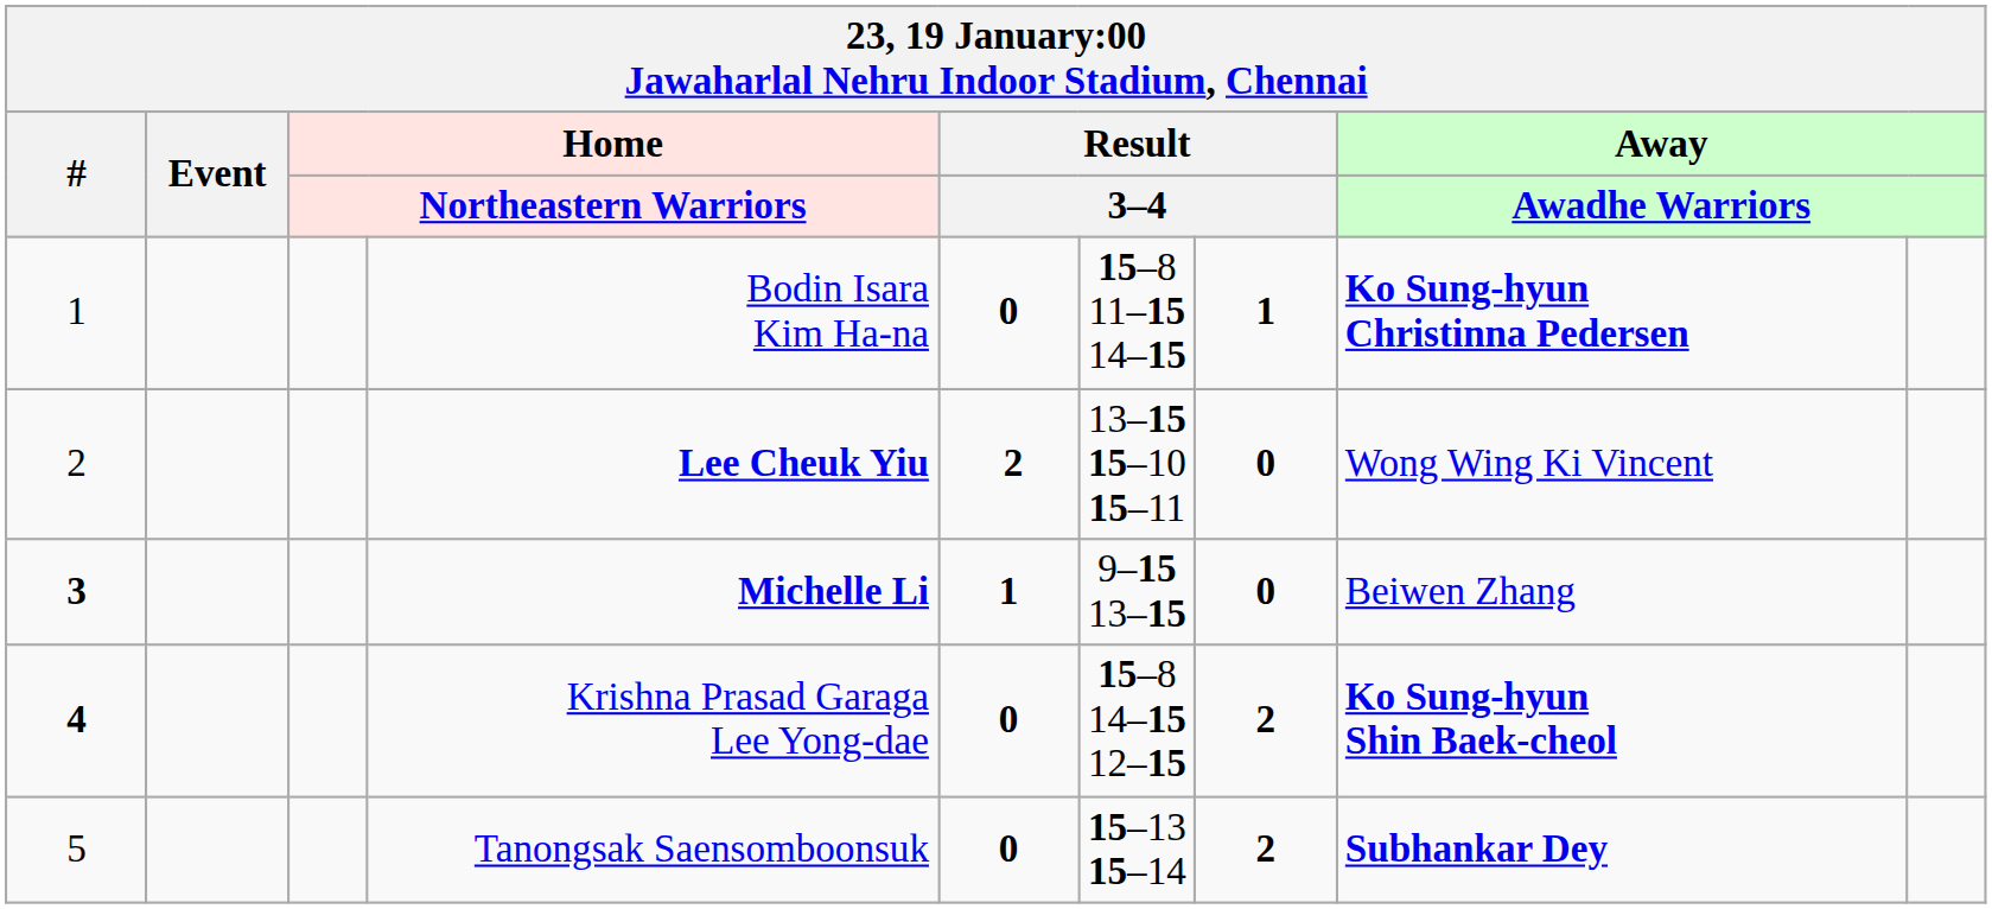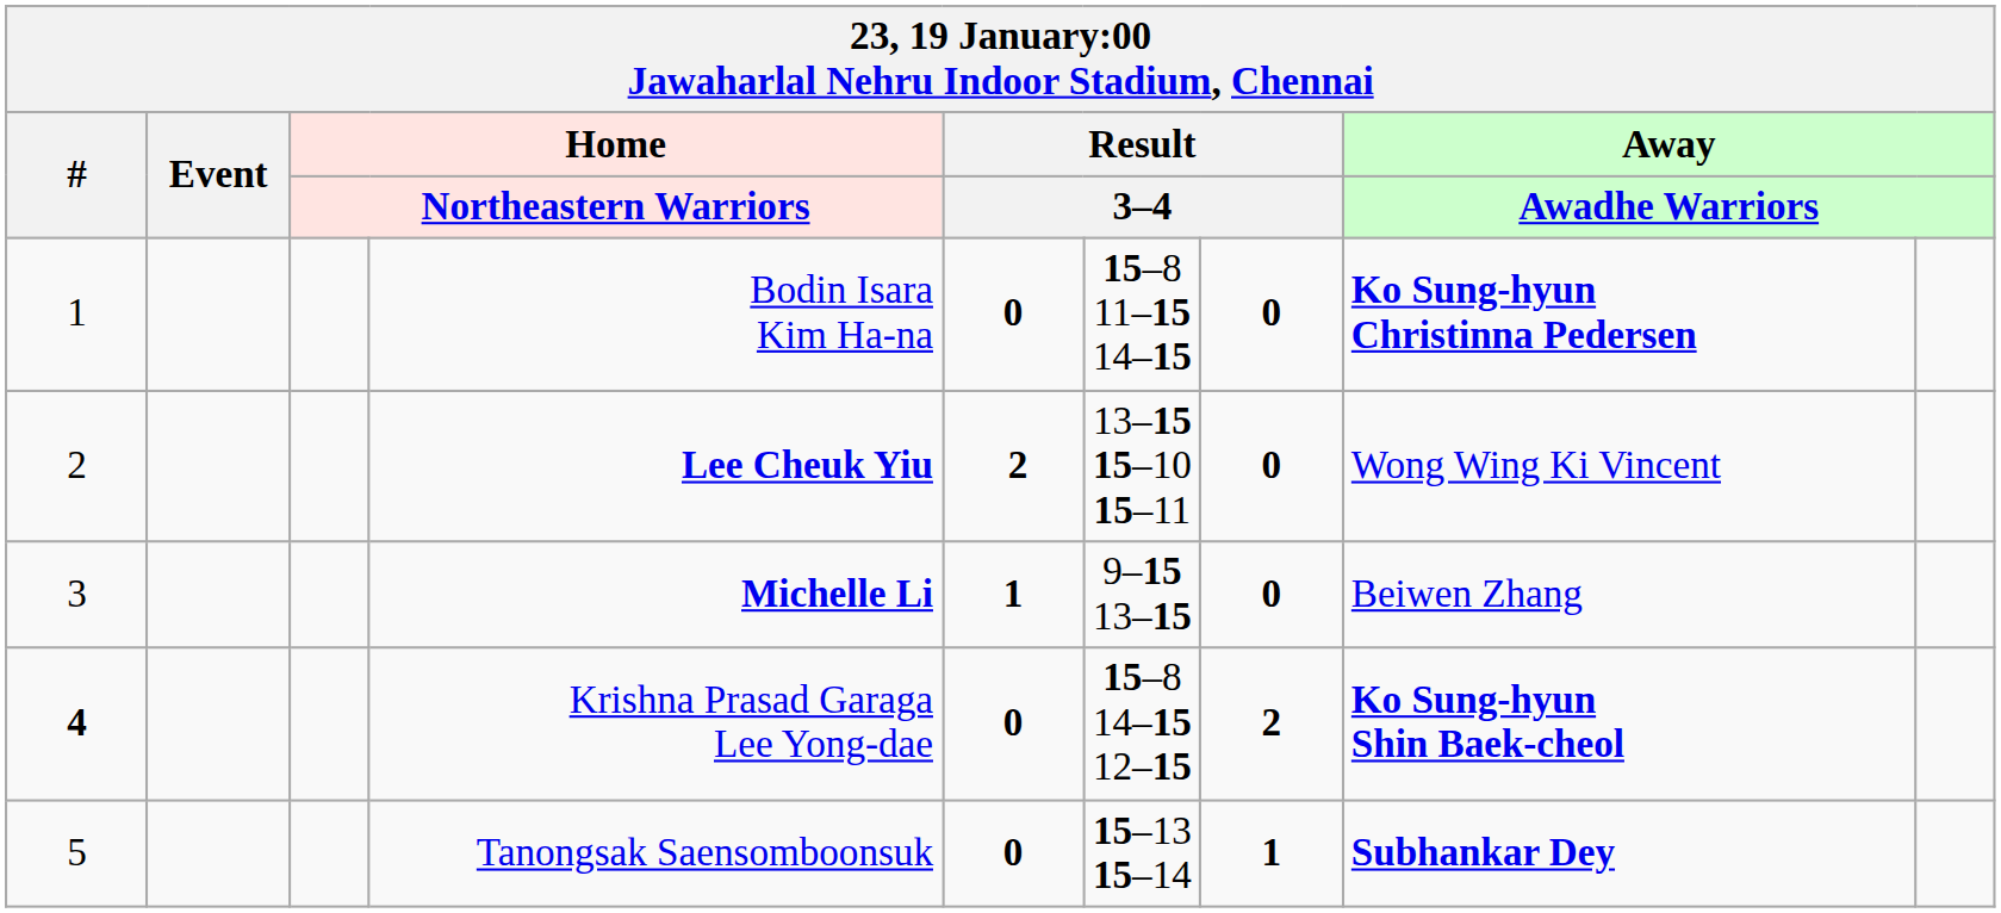Bodin Isara Kim Ha-na | column 7: 1 -> 0
Michelle Li | #: bold -> normal
Tanongsak Saensomboonsuk | column 7: 2 -> 1
